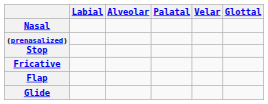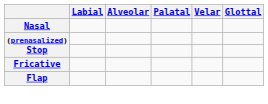- row: Glide
